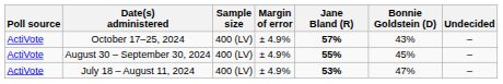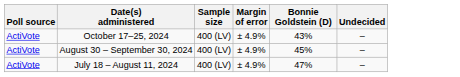- column: Jane Bland (R) | 57% | 55% | 53%
